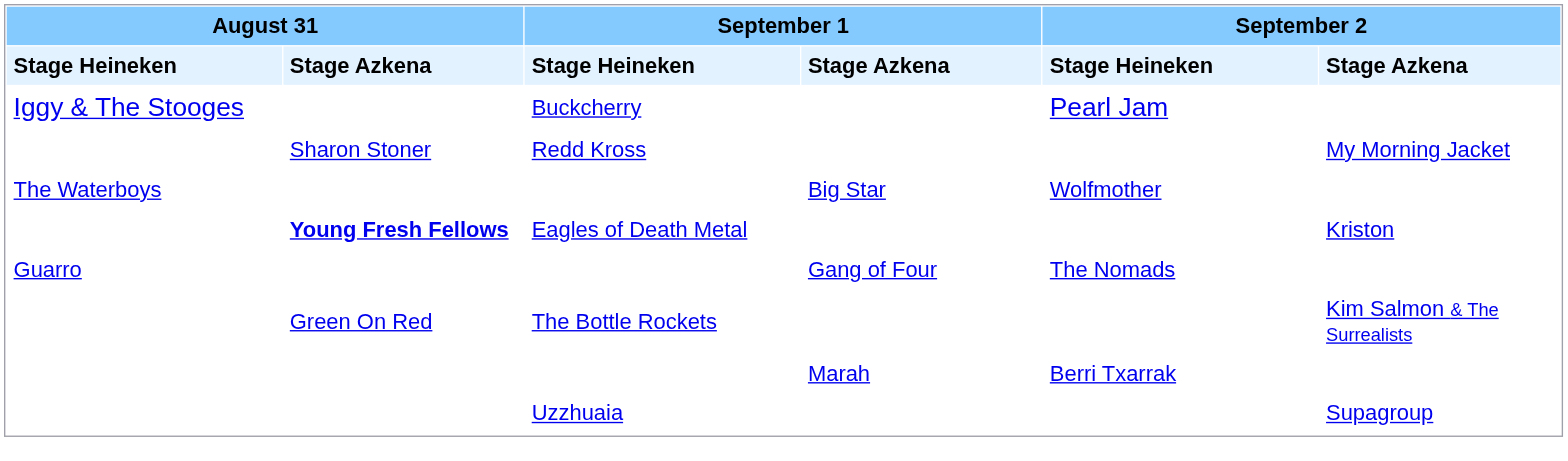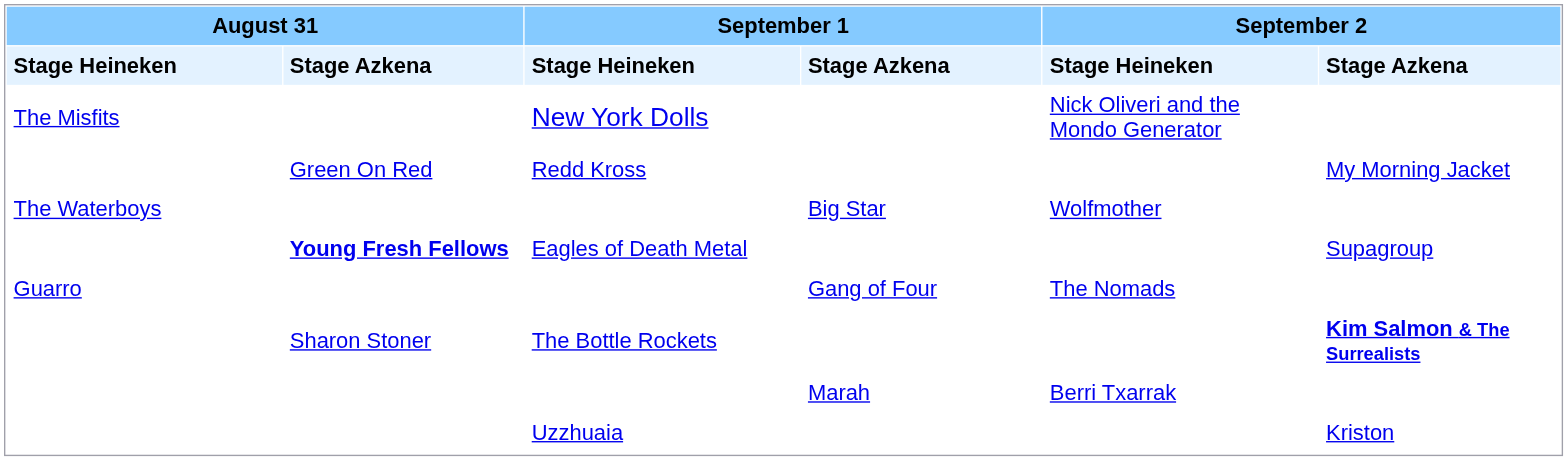+ row: The Misfits | New York Dolls | Nick Oliveri and the Mondo Generator
- row: Iggy & The Stooges | Buckcherry | Pearl Jam
Redd Kross | column 2: Sharon Stoner -> Green On Red
Eagles of Death Metal | column 6: Kriston -> Supagroup
The Bottle Rockets | column 2: Green On Red -> Sharon Stoner
The Bottle Rockets | column 6: normal -> bold
Uzzhuaia | column 6: Supagroup -> Kriston
